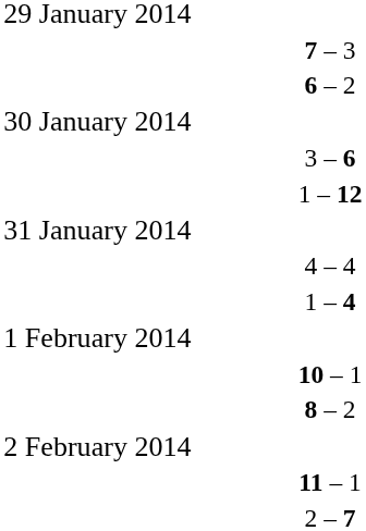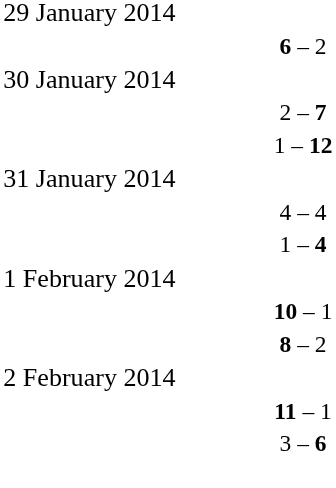- row: 7 – 3
rows swapped: 3 – 6 <-> 2 – 7
